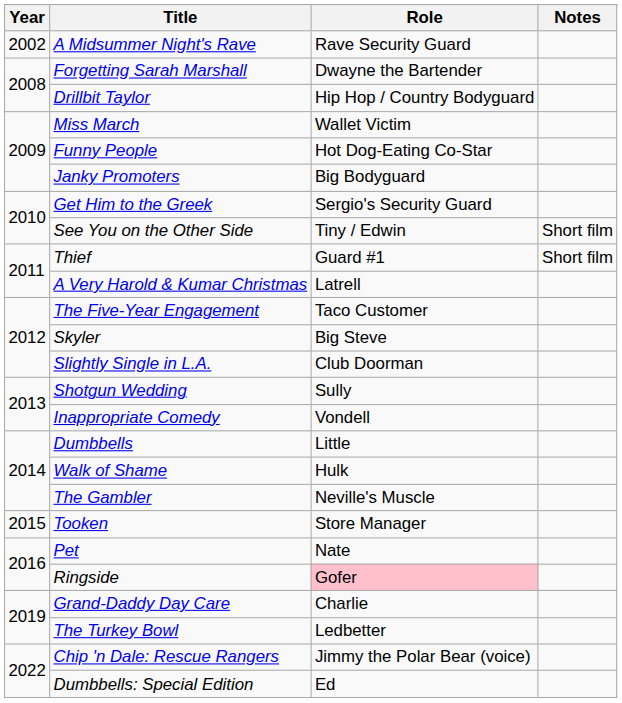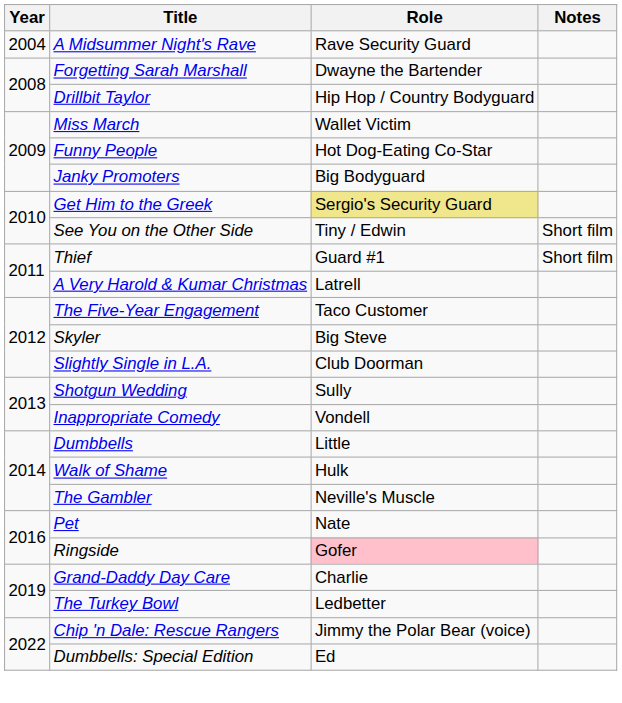A Midsummer Night's Rave | Year: 2002 -> 2004
Get Him to the Greek | Role: no background -> khaki background
- row: 2015 | Tooken | Store Manager
